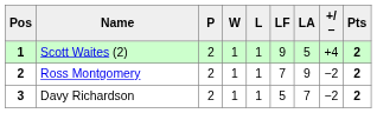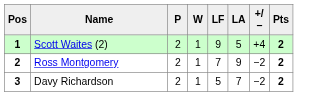- column: L | 1 | 1 | 1
